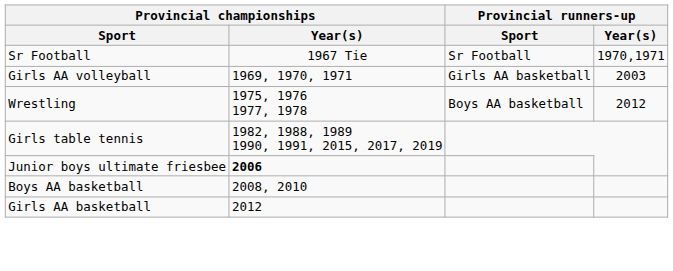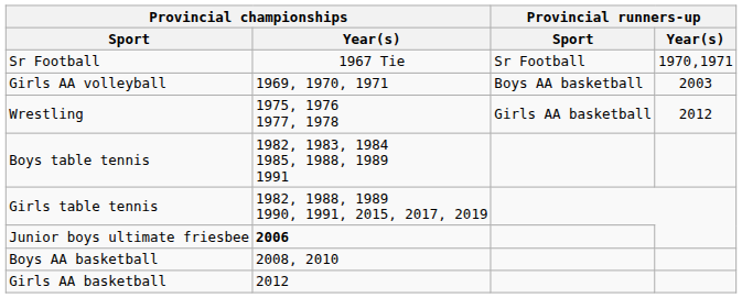Girls AA volleyball | Provincial runners-up / Sport: Girls AA basketball -> Boys AA basketball
Wrestling | Provincial runners-up / Sport: Boys AA basketball -> Girls AA basketball
+ row: Boys table tennis | 1982, 1983, 1984 1985, 1988, 1989 1991
